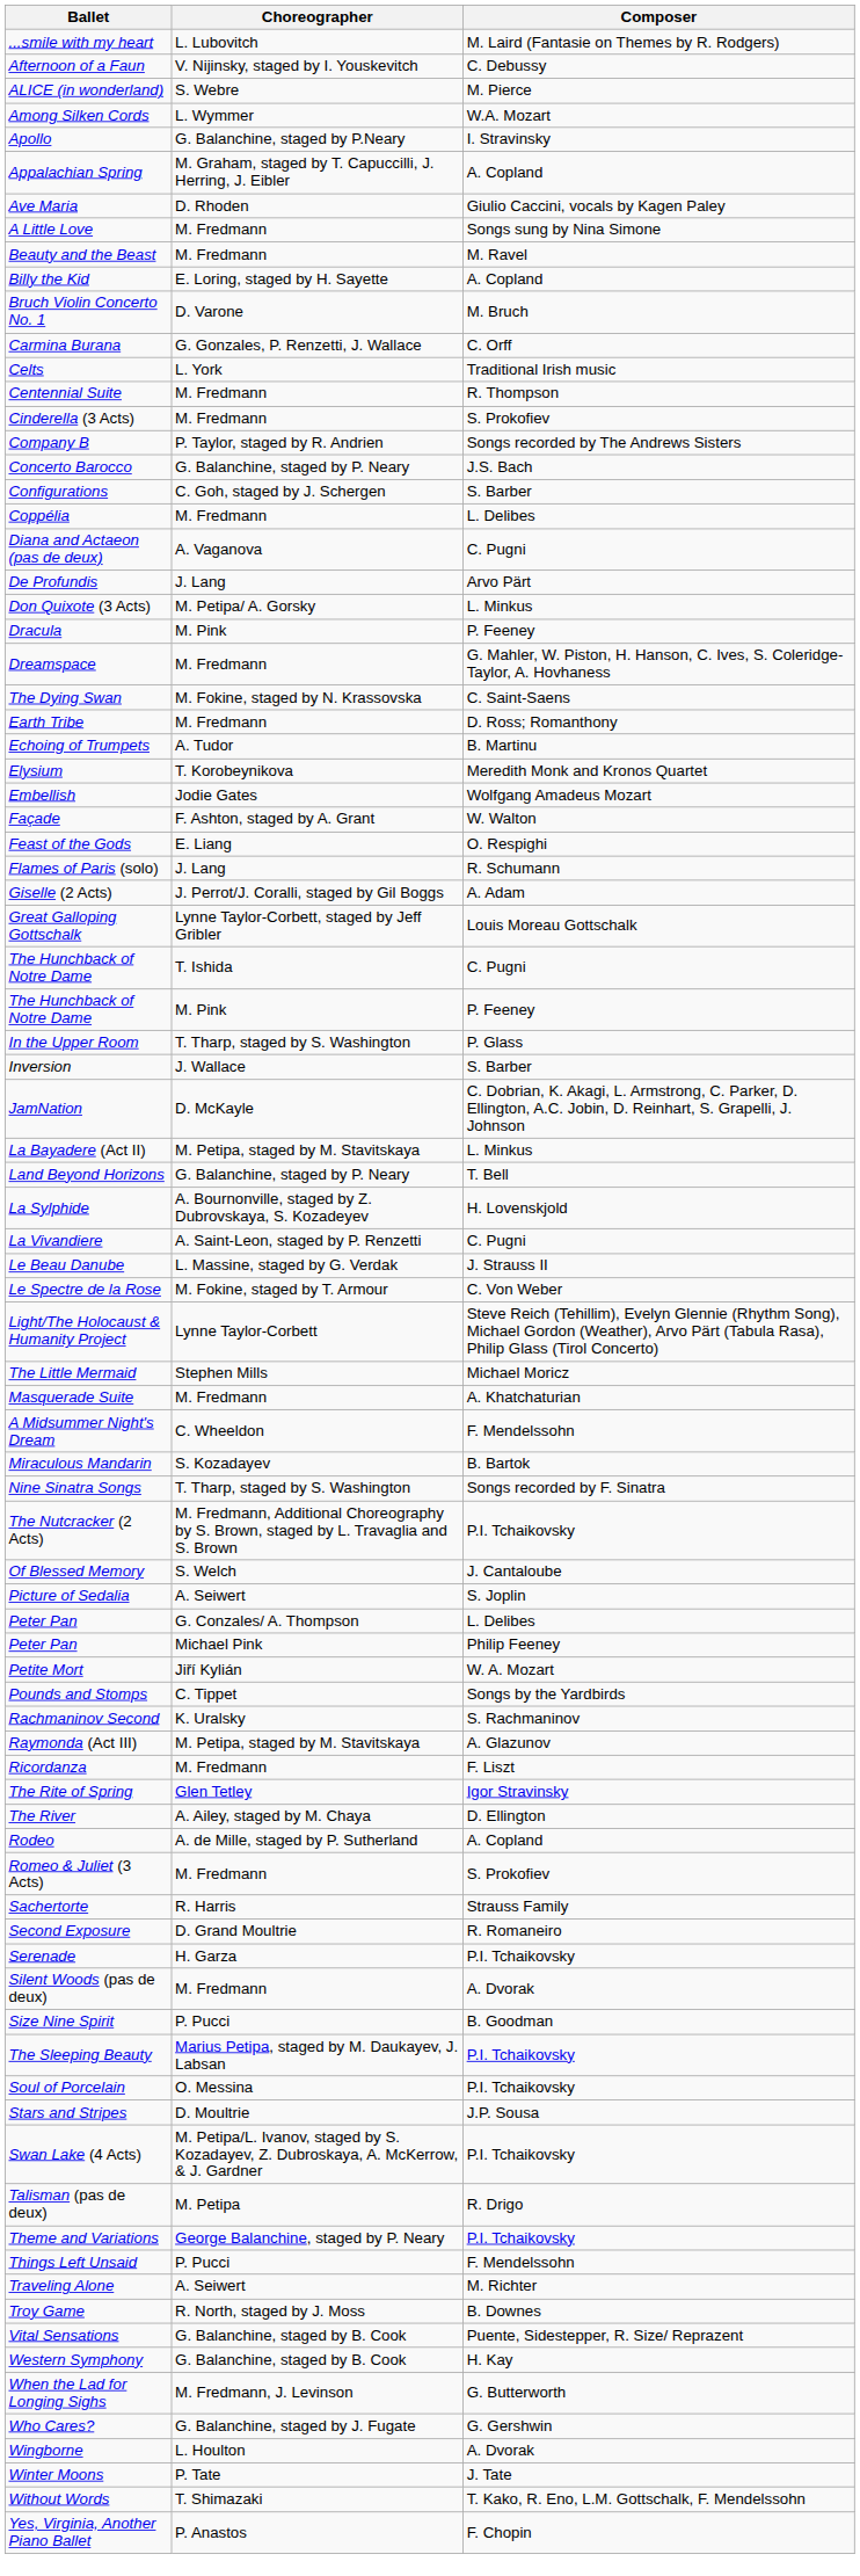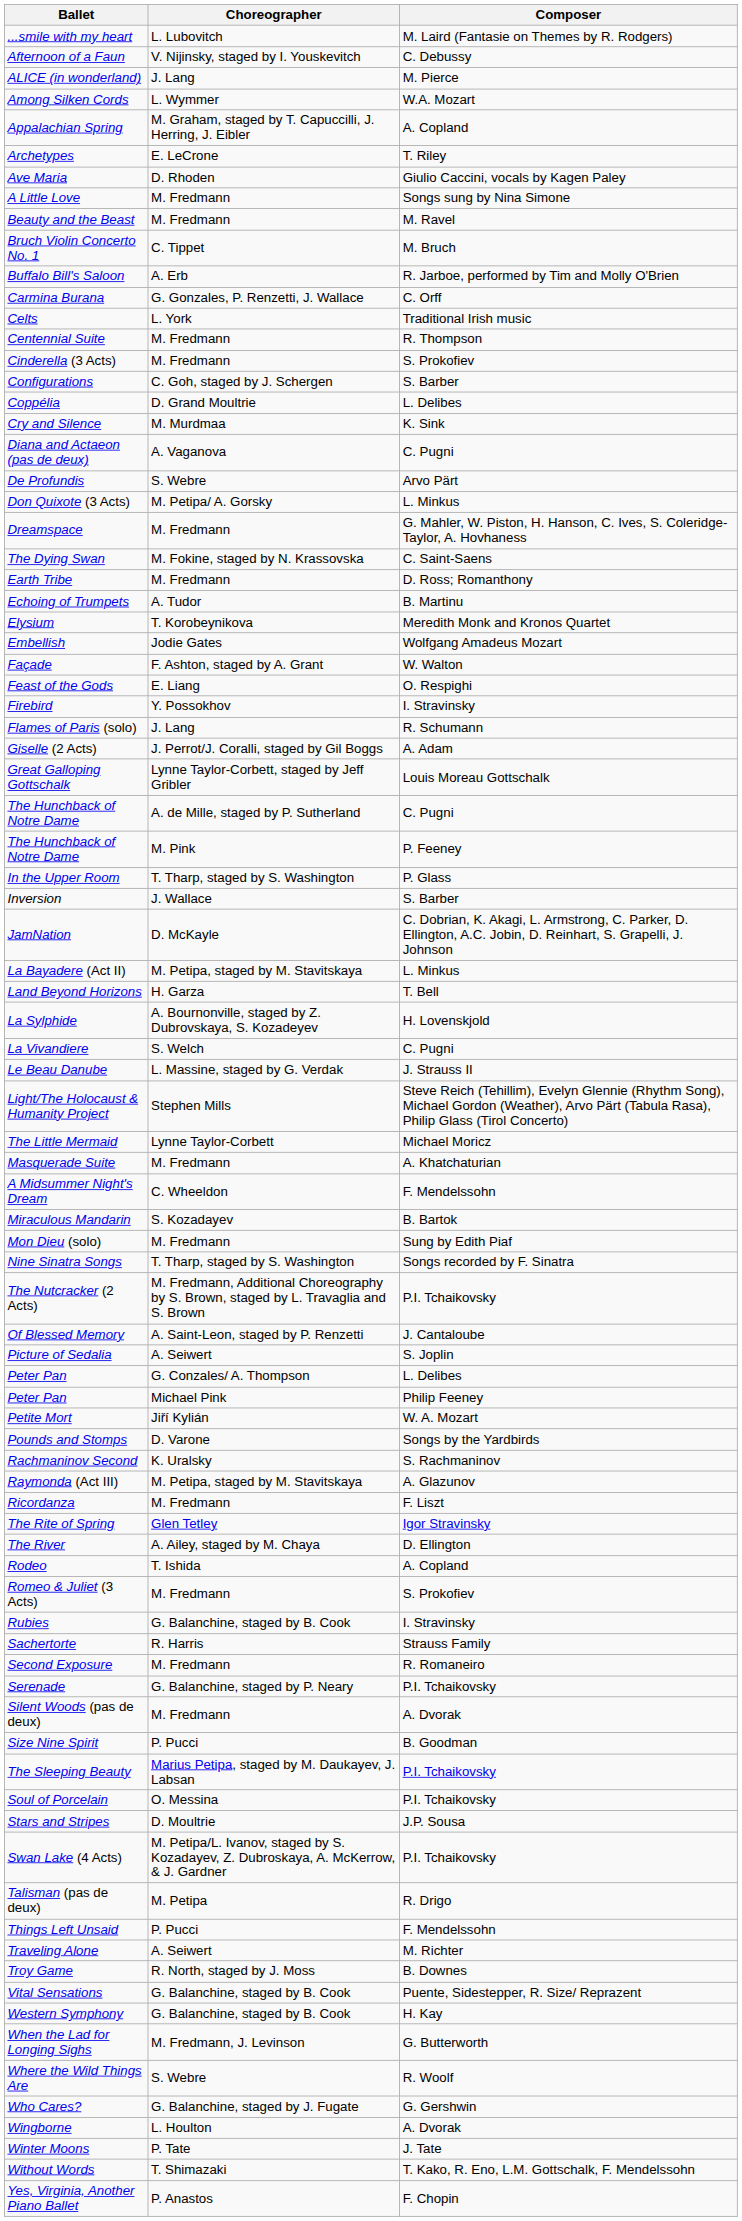ALICE (in wonderland) | Choreographer: S. Webre -> J. Lang
- row: Apollo | G. Balanchine, staged by P.Neary | I. Stravinsky
+ row: Archetypes | E. LeCrone | T. Riley
- row: Billy the Kid | E. Loring, staged by H. Sayette | A. Copland
Bruch Violin Concerto No. 1 | Choreographer: D. Varone -> C. Tippet
+ row: Buffalo Bill's Saloon | A. Erb | R. Jarboe, performed by Tim and Molly O'Brien
- row: Company B | P. Taylor, staged by R. Andrien | Songs recorded by The Andrews Sisters
- row: Concerto Barocco | G. Balanchine, staged by P. Neary | J.S. Bach
Coppélia | Choreographer: M. Fredmann -> D. Grand Moultrie
+ row: Cry and Silence | M. Murdmaa | K. Sink
De Profundis | Choreographer: J. Lang -> S. Webre
- row: Dracula | M. Pink | P. Feeney
+ row: Firebird | Y. Possokhov | I. Stravinsky
The Hunchback of Notre Dame / C. Pugni | Choreographer: T. Ishida -> A. de Mille, staged by P. Sutherland
Land Beyond Horizons | Choreographer: G. Balanchine, staged by P. Neary -> H. Garza
La Vivandiere | Choreographer: A. Saint-Leon, staged by P. Renzetti -> S. Welch
- row: Le Spectre de la Rose | M. Fokine, staged by T. Armour | C. Von Weber
Light/The Holocaust & Humanity Project | Choreographer: Lynne Taylor-Corbett -> Stephen Mills
The Little Mermaid | Choreographer: Stephen Mills -> Lynne Taylor-Corbett
+ row: Mon Dieu (solo) | M. Fredmann | Sung by Edith Piaf
Of Blessed Memory | Choreographer: S. Welch -> A. Saint-Leon, staged by P. Renzetti
Pounds and Stomps | Choreographer: C. Tippet -> D. Varone
Rodeo | Choreographer: A. de Mille, staged by P. Sutherland -> T. Ishida
+ row: Rubies | G. Balanchine, staged by B. Cook | I. Stravinsky
Second Exposure | Choreographer: D. Grand Moultrie -> M. Fredmann
Serenade | Choreographer: H. Garza -> G. Balanchine, staged by P. Neary
- row: Theme and Variations | George Balanchine, staged by P. Neary | P.I. Tchaikovsky
+ row: Where the Wild Things Are | S. Webre | R. Woolf
